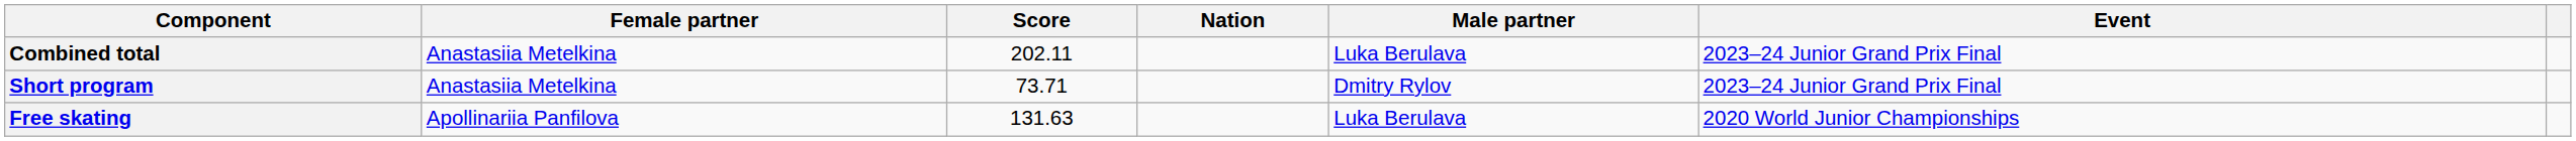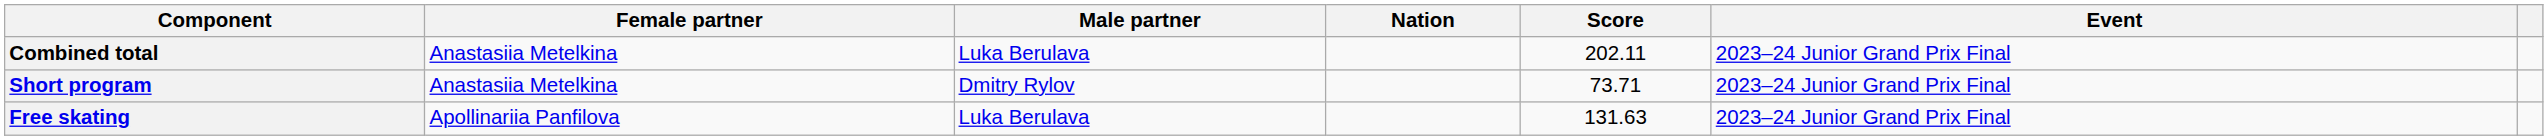columns swapped: Male partner <-> Score
Free skating | Event: 2020 World Junior Championships -> 2023–24 Junior Grand Prix Final
